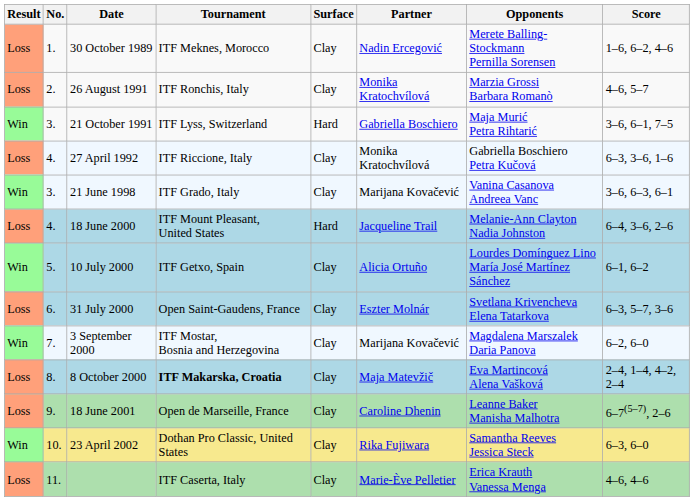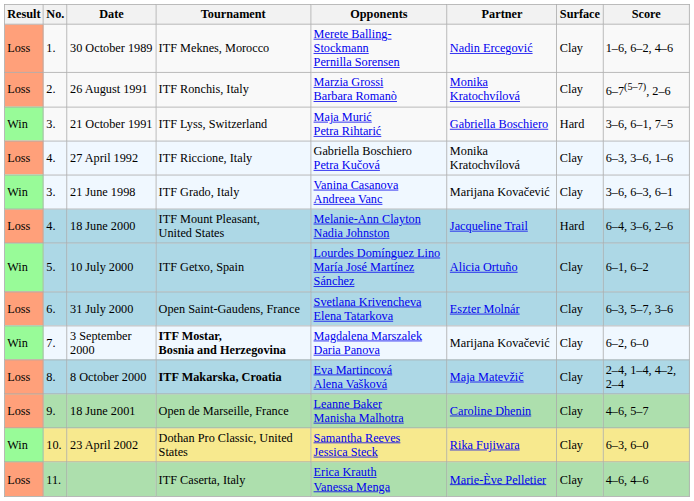columns swapped: Surface <-> Opponents
26 August 1991 | Score: 4–6, 5–7 -> 6–7(5–7), 2–6
3 September 2000 | Tournament: normal -> bold
18 June 2001 | Score: 6–7(5–7), 2–6 -> 4–6, 5–7
